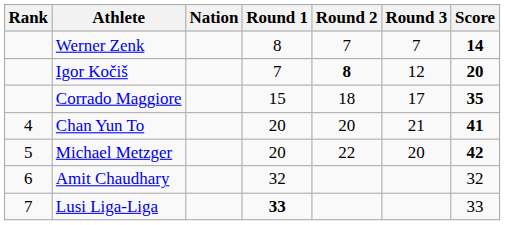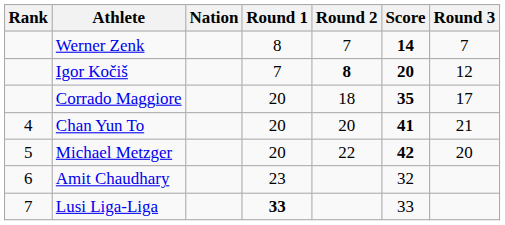columns swapped: Round 3 <-> Score
Corrado Maggiore | Round 1: 15 -> 20
Amit Chaudhary | Round 1: 32 -> 23
